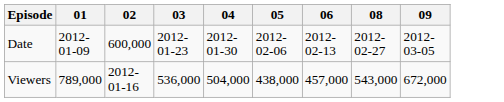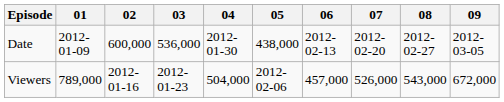+ column: 07 | 2012-02-20 | 526,000
Date | 03: 2012-01-23 -> 536,000
Date | 05: 2012-02-06 -> 438,000
Viewers | 03: 536,000 -> 2012-01-23
Viewers | 05: 438,000 -> 2012-02-06
